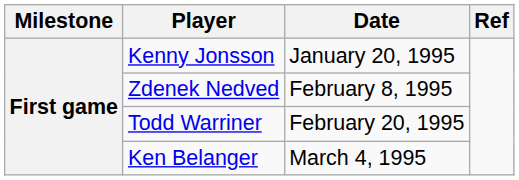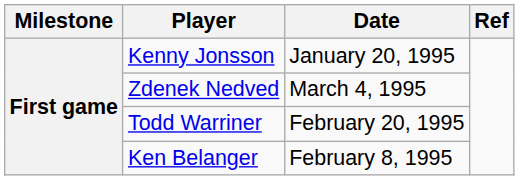Zdenek Nedved | Date: February 8, 1995 -> March 4, 1995
Ken Belanger | Date: March 4, 1995 -> February 8, 1995
